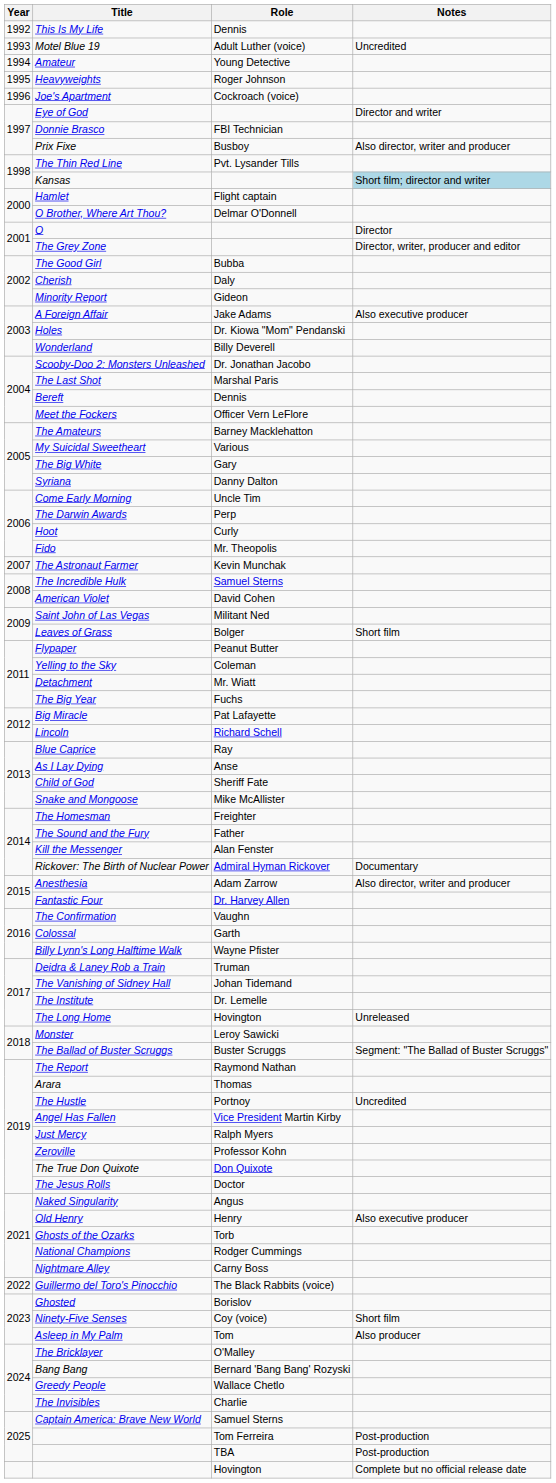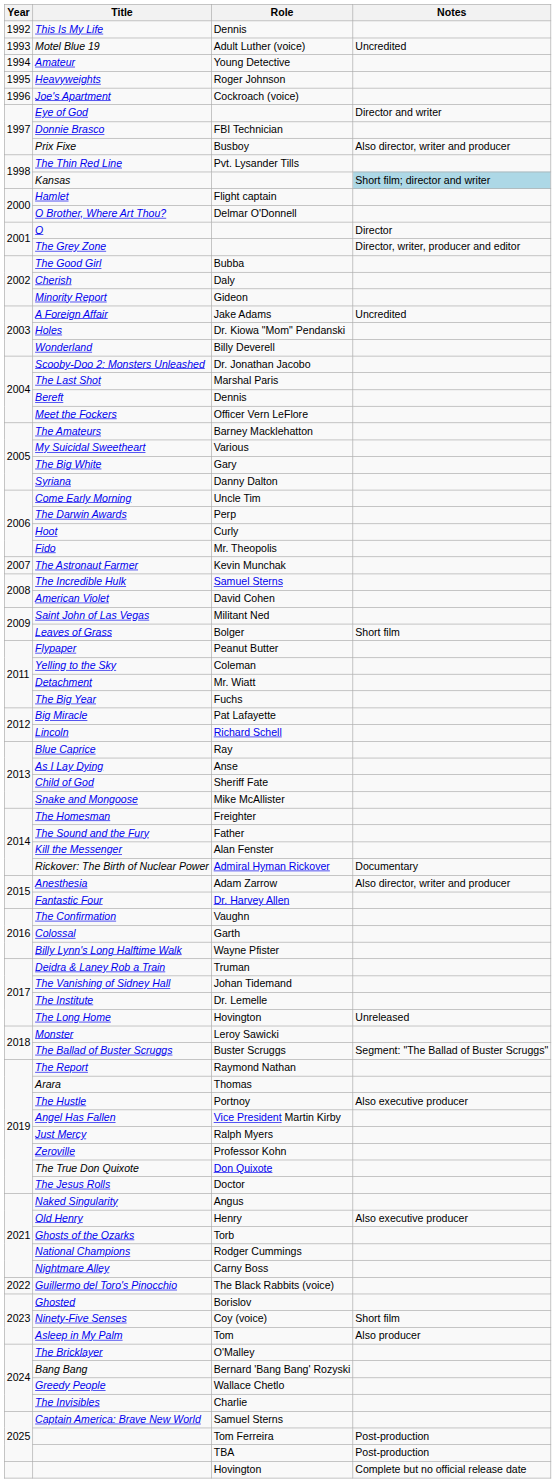A Foreign Affair | Notes: Also executive producer -> Uncredited
The Hustle | Notes: Uncredited -> Also executive producer
